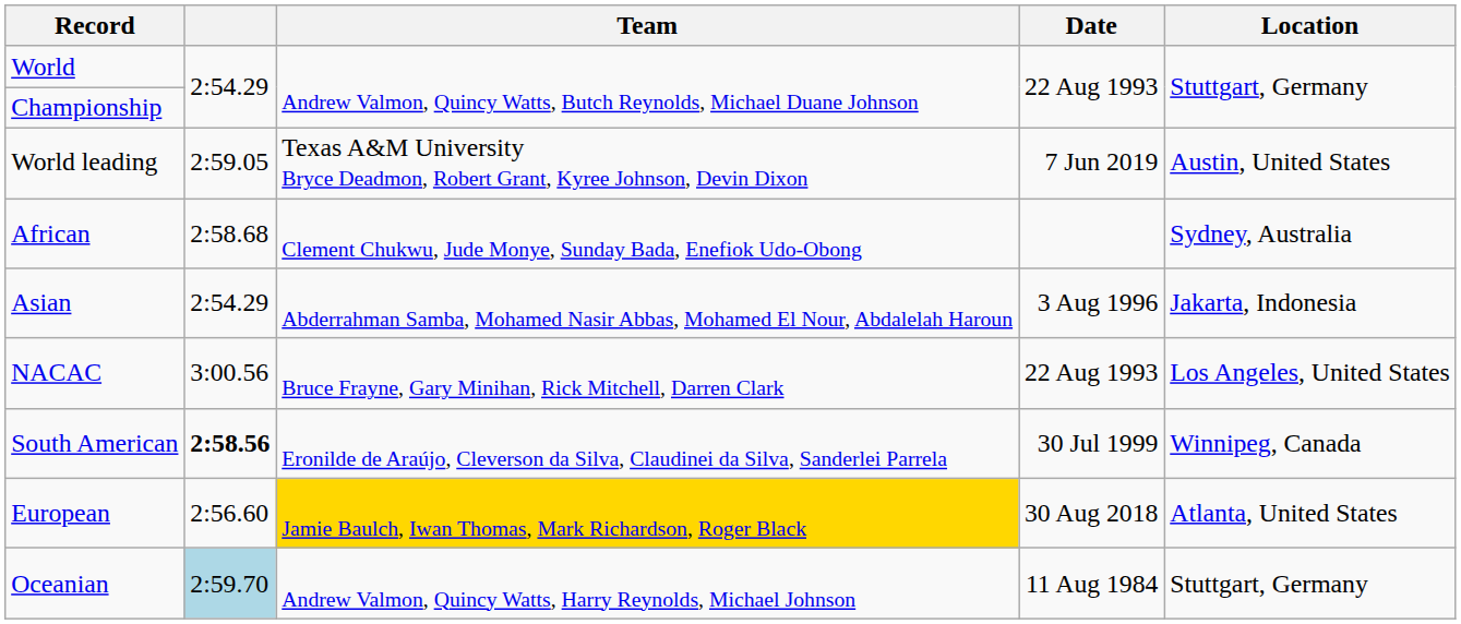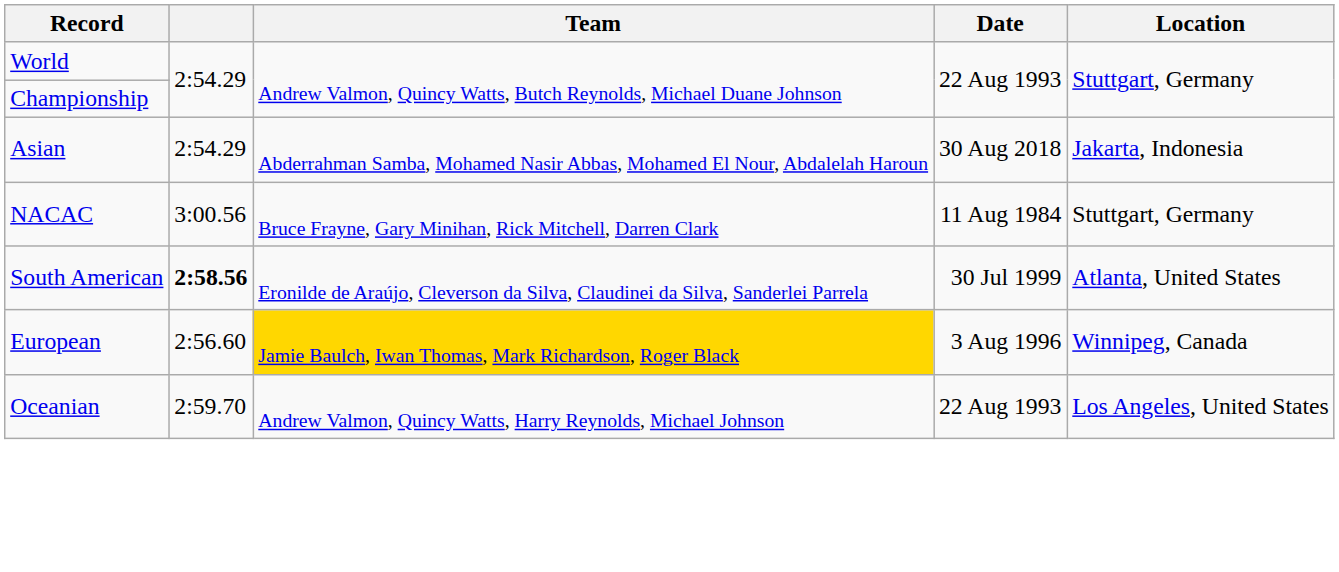- row: World leading | 2:59.05 | Texas A&M University Bryce Deadmon, Robert Grant, Kyree Johnson, Devin Dixon | 7 Jun 2019 | Austin, United States
- row: African | 2:58.68 | Clement Chukwu, Jude Monye, Sunday Bada, Enefiok Udo-Obong | Sydney, Australia
Asian | Date: 3 Aug 1996 -> 30 Aug 2018
NACAC | Date: 22 Aug 1993 -> 11 Aug 1984
NACAC | Location: Los Angeles, United States -> Stuttgart, Germany
South American | Location: Winnipeg, Canada -> Atlanta, United States
European | Date: 30 Aug 2018 -> 3 Aug 1996
European | Location: Atlanta, United States -> Winnipeg, Canada
Oceanian | column 2: lightblue background -> no background
Oceanian | Date: 11 Aug 1984 -> 22 Aug 1993
Oceanian | Location: Stuttgart, Germany -> Los Angeles, United States
